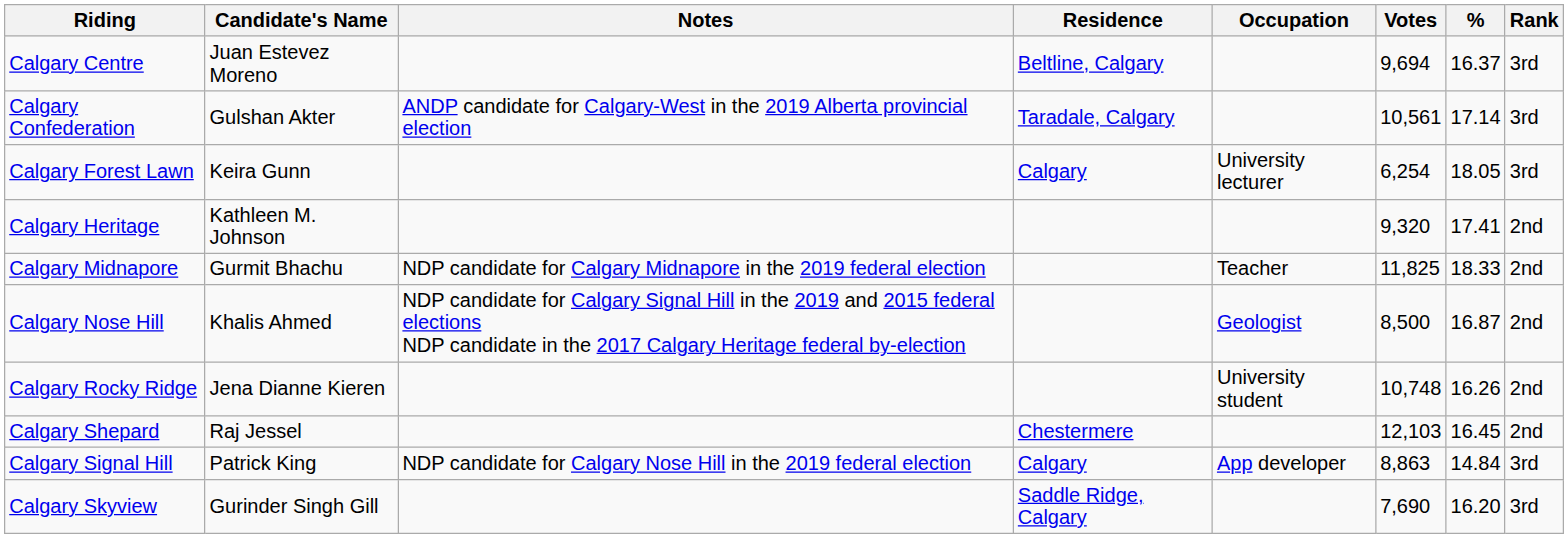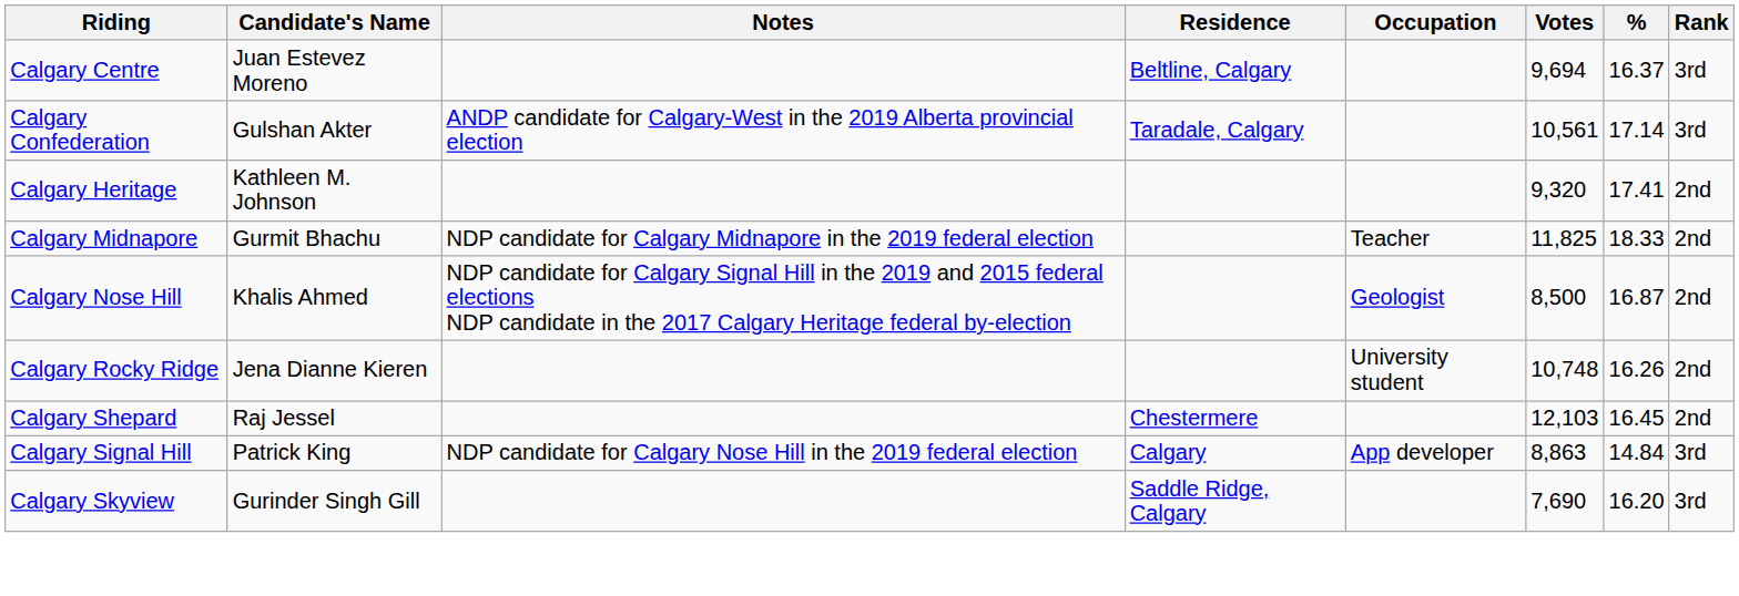- row: Calgary Forest Lawn | Keira Gunn | Calgary | University lecturer | 6,254 | 18.05 | 3rd
